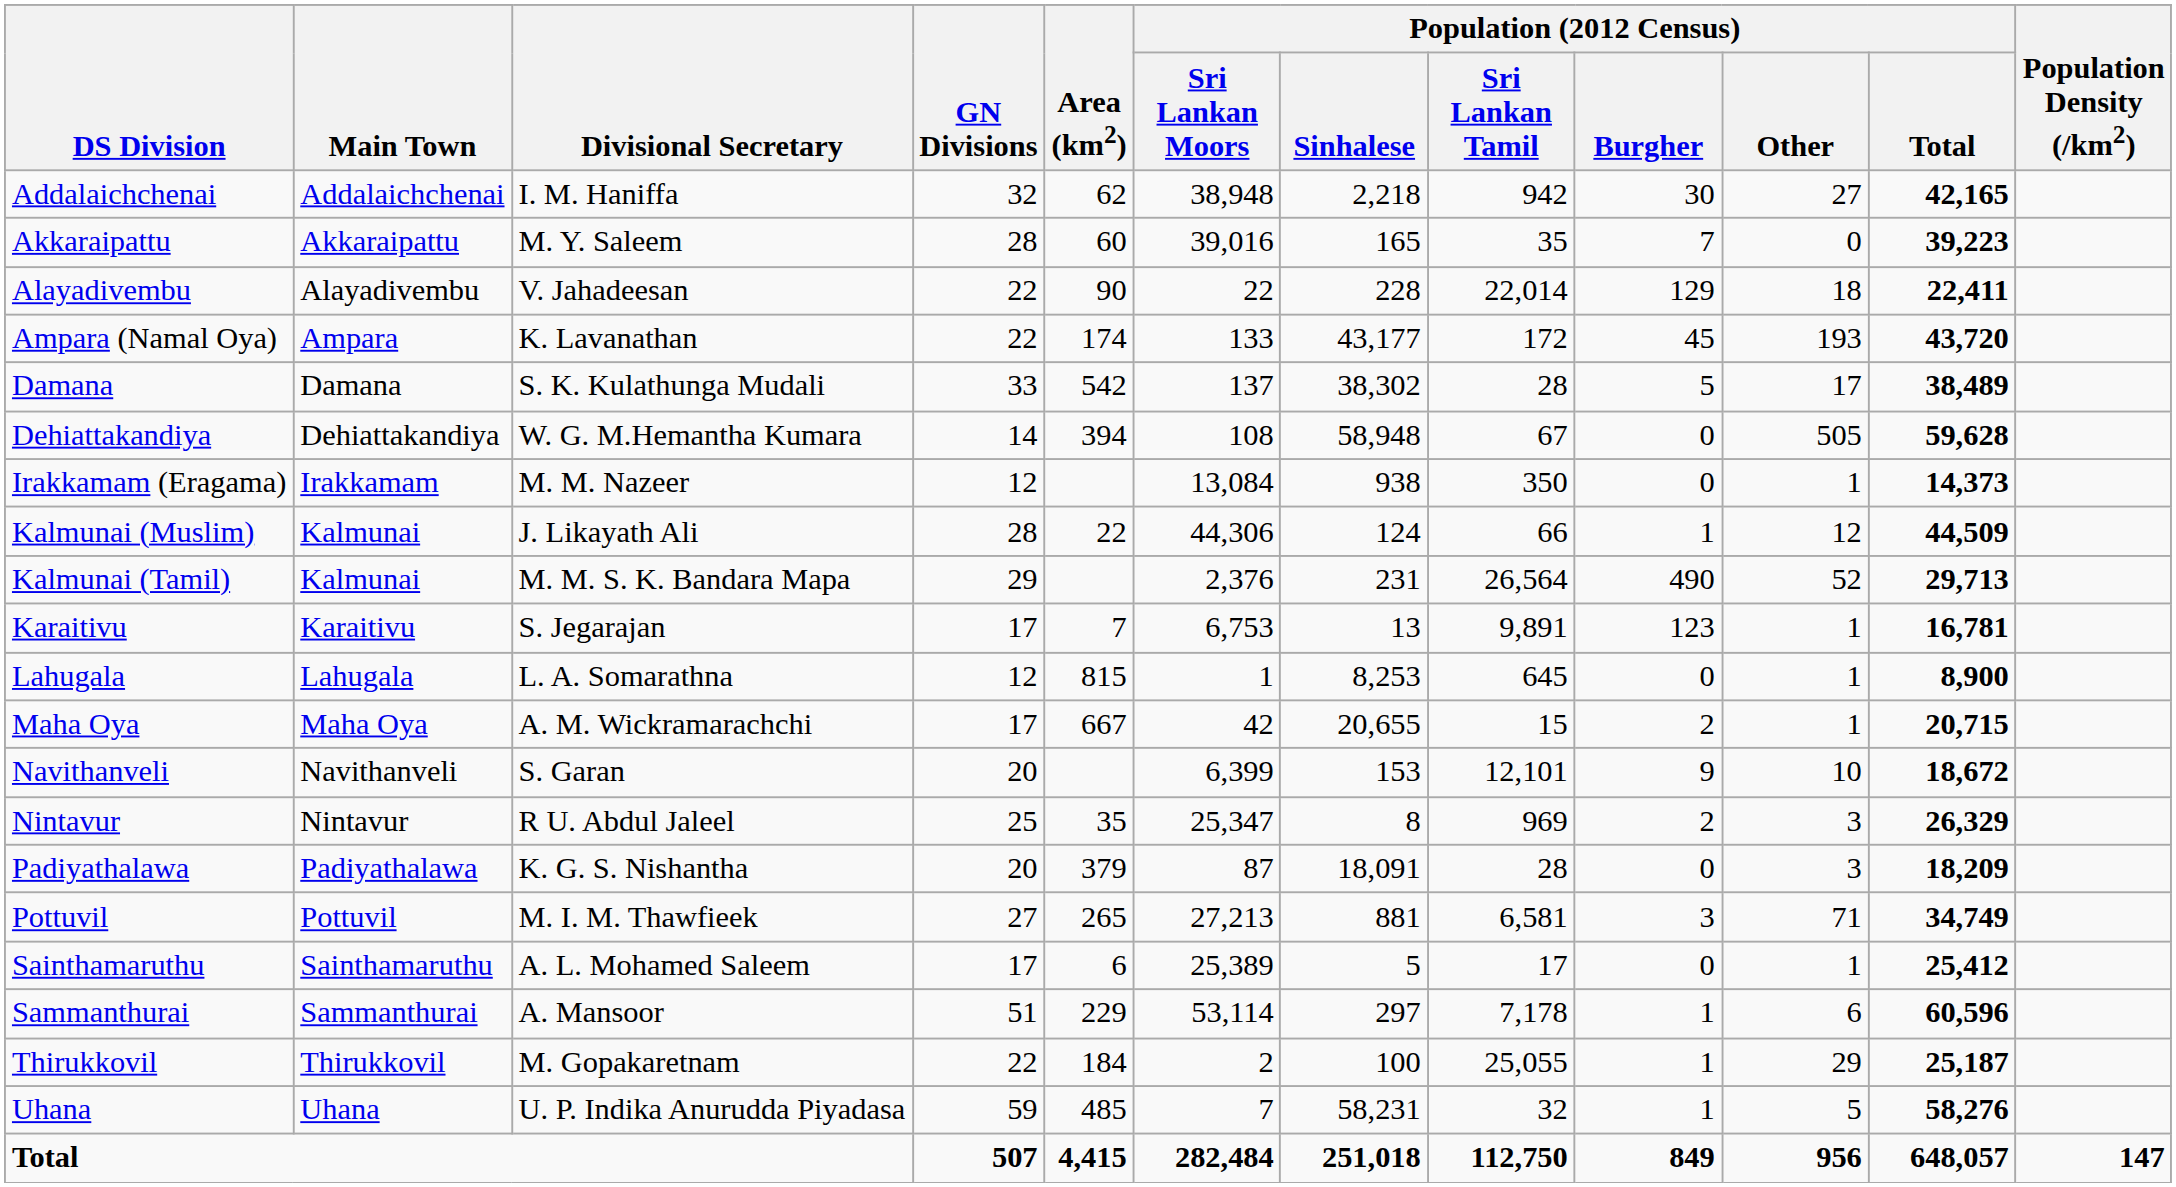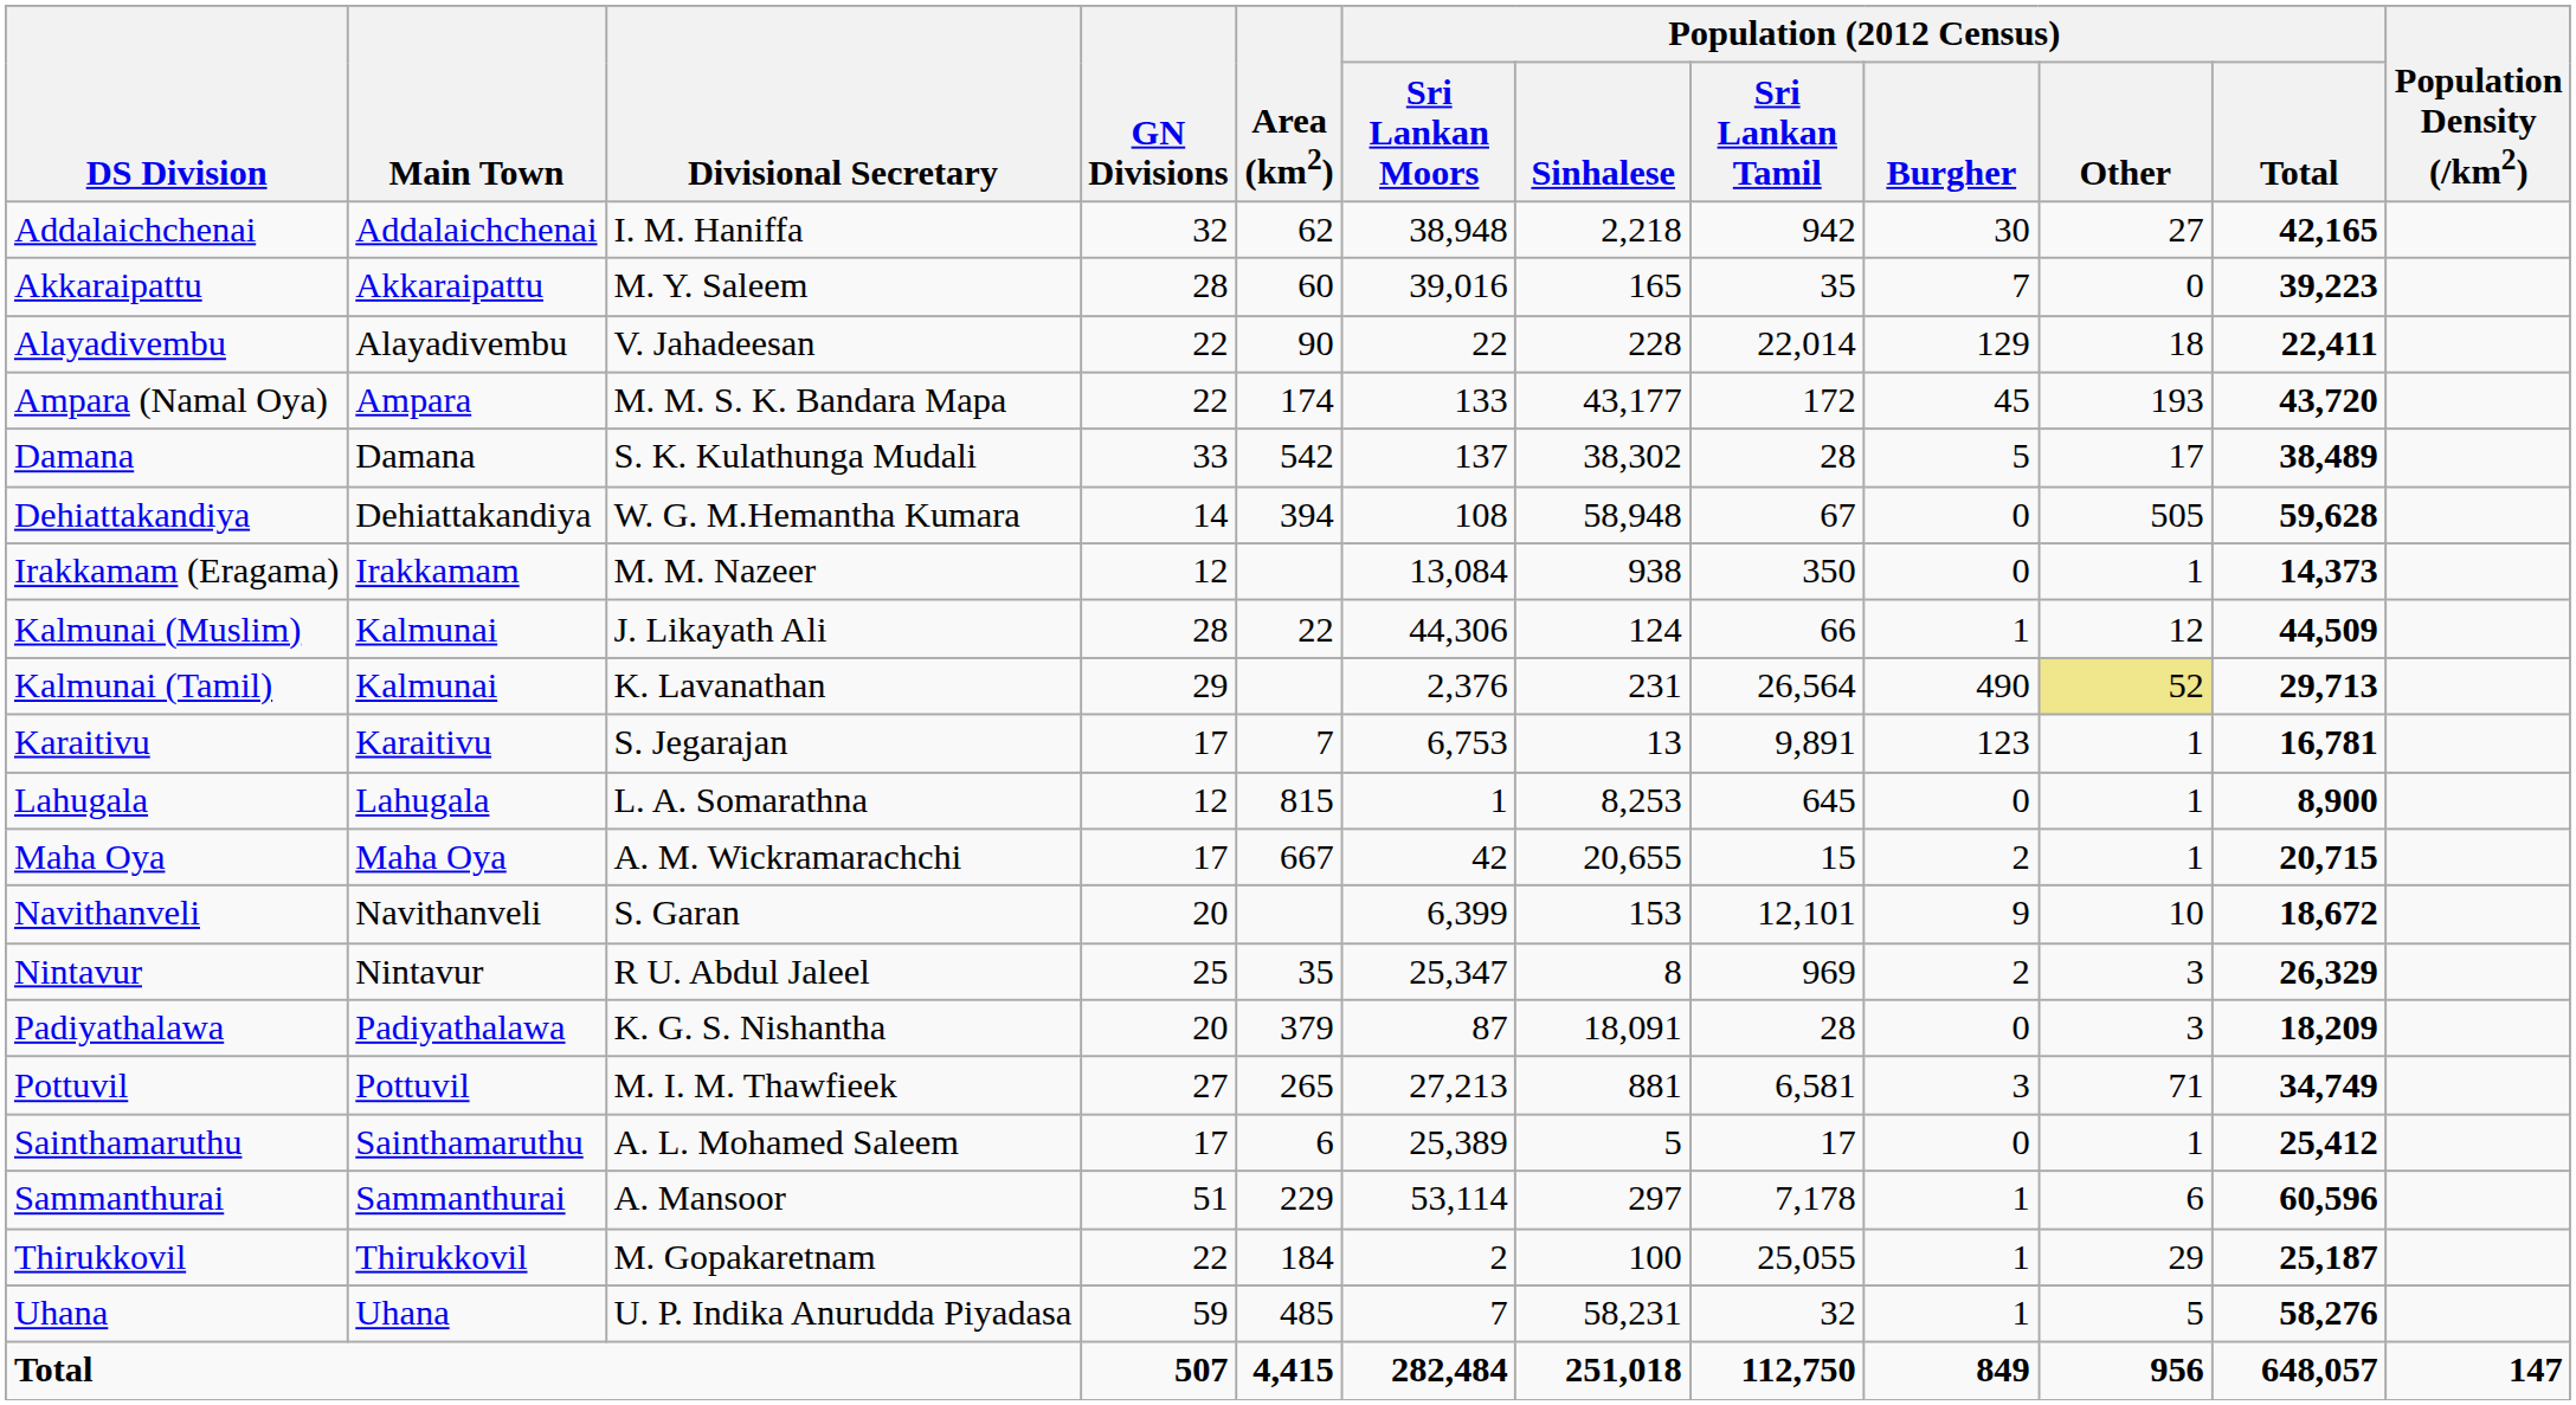Ampara (Namal Oya) | Divisional Secretary: K. Lavanathan -> M. M. S. K. Bandara Mapa
Kalmunai (Tamil) | Divisional Secretary: M. M. S. K. Bandara Mapa -> K. Lavanathan
Kalmunai (Tamil) | Population (2012 Census) / Other: no background -> khaki background
